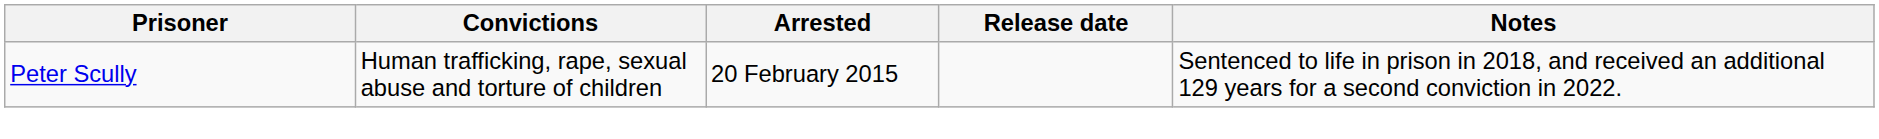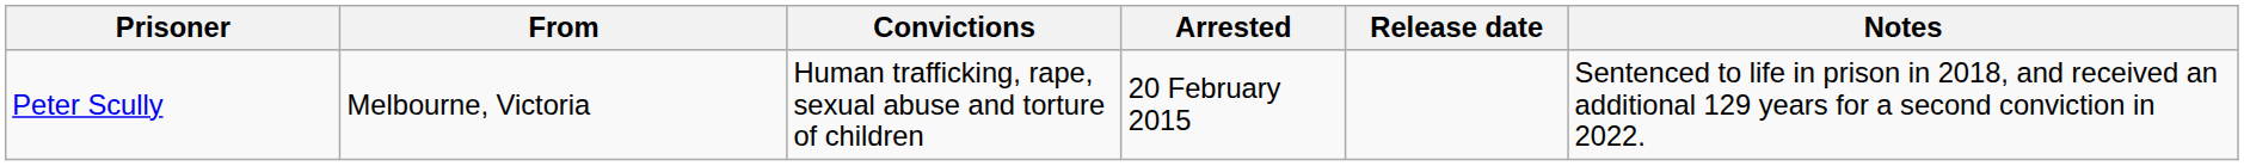+ column: From | Melbourne, Victoria
